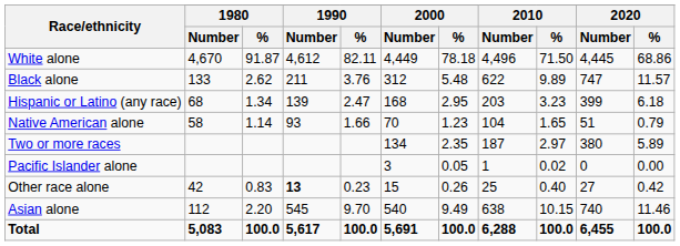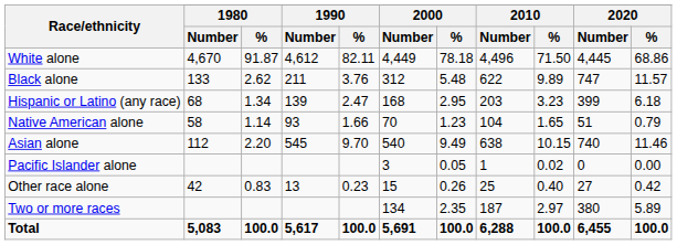rows swapped: Asian alone <-> Two or more races
Other race alone | 1990 / Number: bold -> normal
